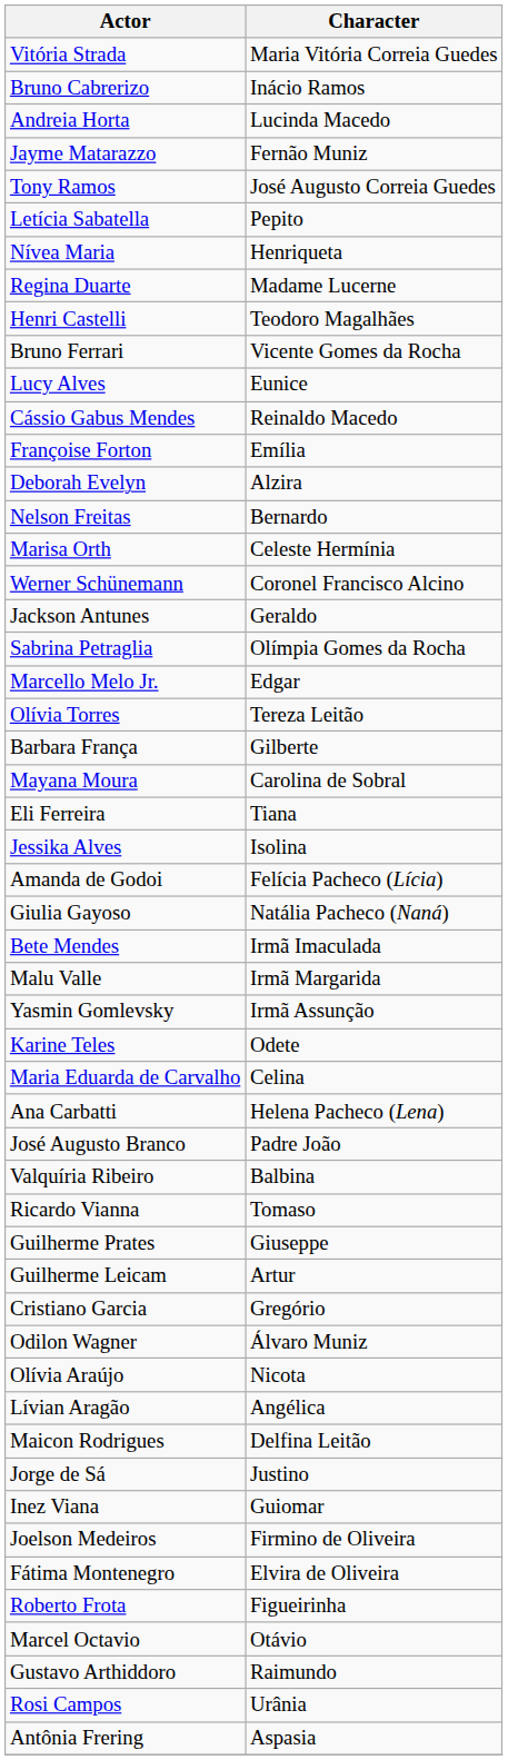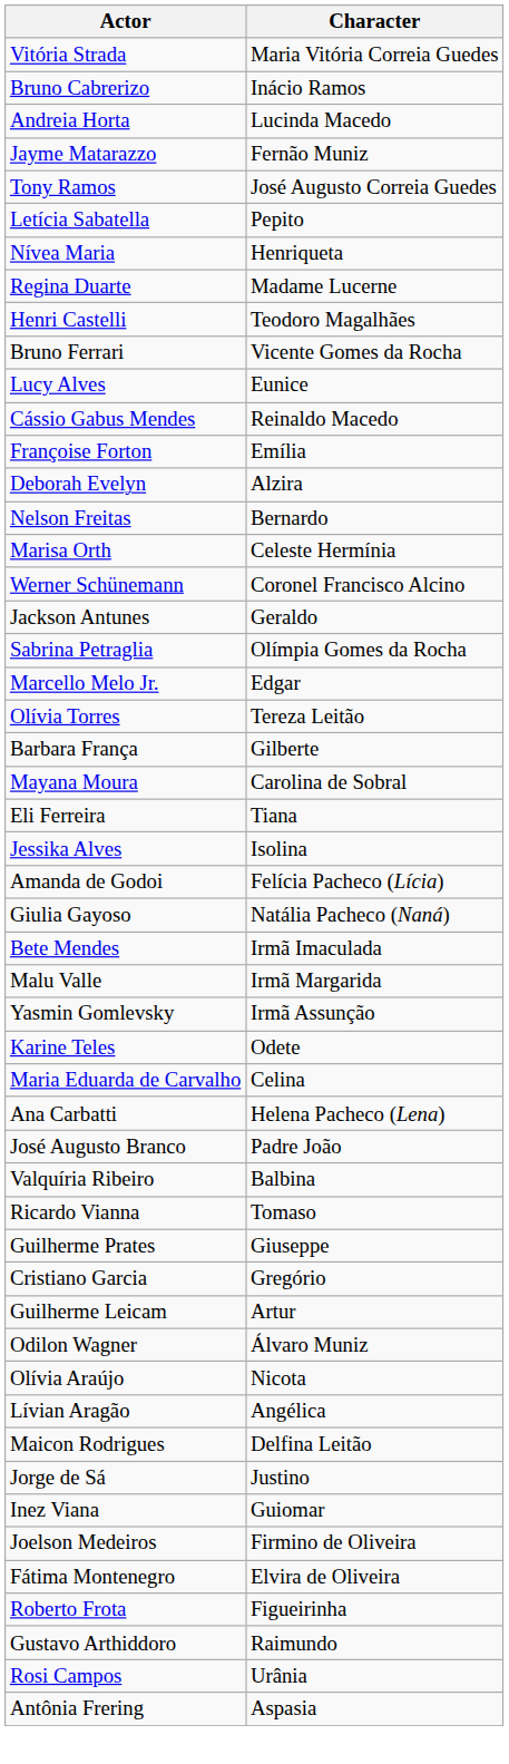rows swapped: Guilherme Leicam <-> Cristiano Garcia
- row: Marcel Octavio | Otávio
